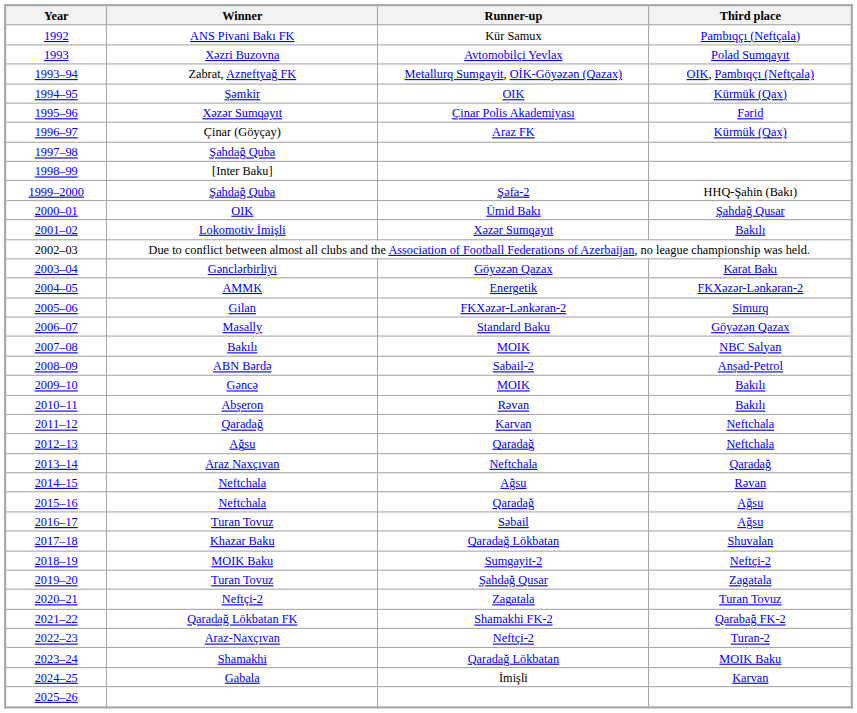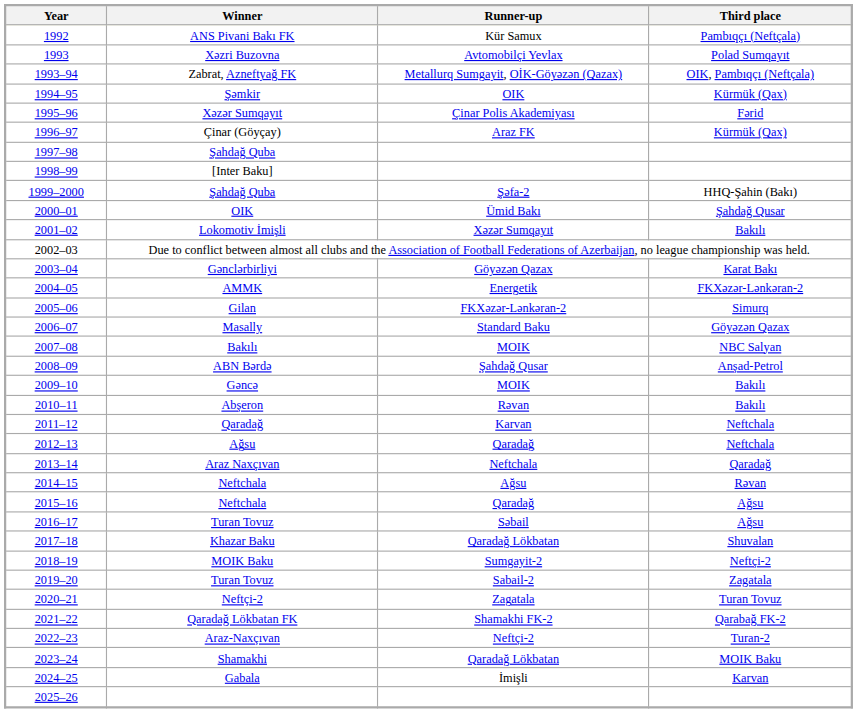ABN Bərdə | Runner-up: Sabail-2 -> Şahdağ Qusar
2019–20 / Turan Tovuz | Runner-up: Şahdağ Qusar -> Sabail-2
